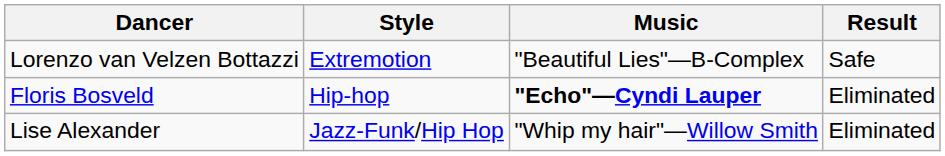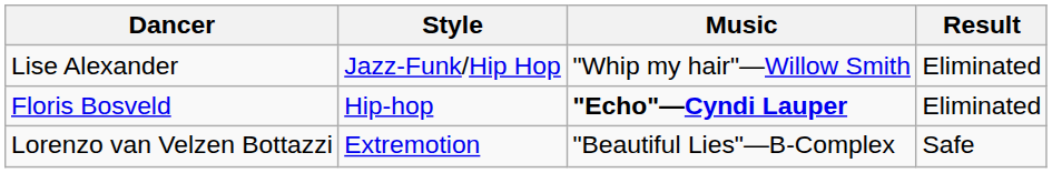rows swapped: Lise Alexander <-> Lorenzo van Velzen Bottazzi
